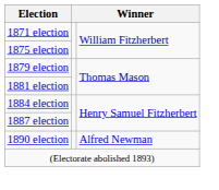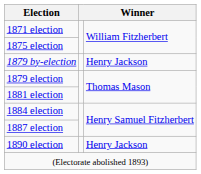+ row: 1879 by-election | Henry Jackson
1890 election | column 3: Alfred Newman -> Henry Jackson
